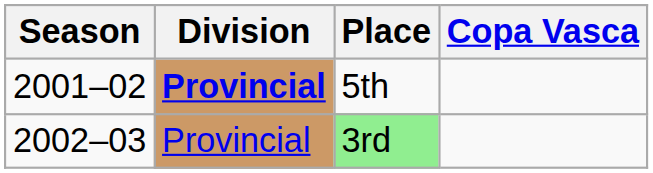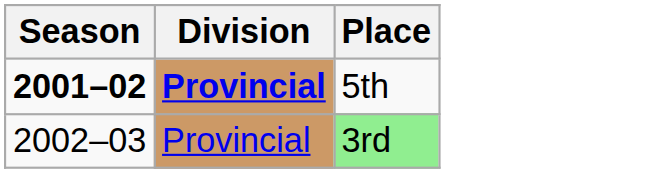- column: Copa Vasca
5th | Season: normal -> bold
